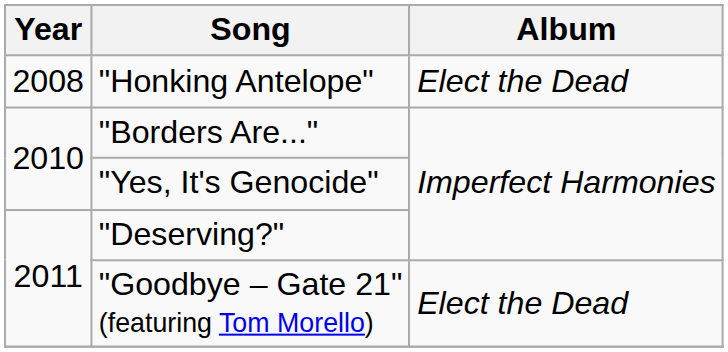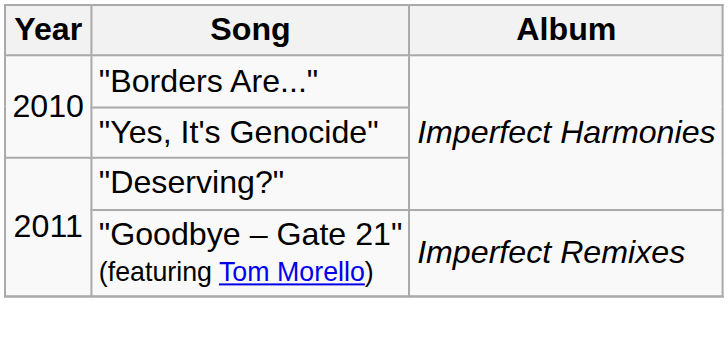- row: 2008 | "Honking Antelope" | Elect the Dead
"Goodbye – Gate 21" (featuring Tom Morello) | Album: Elect the Dead -> Imperfect Remixes
